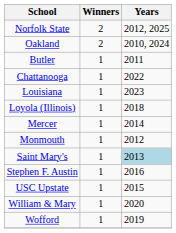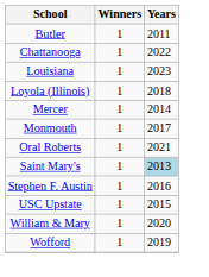- row: Norfolk State | 2 | 2012, 2025
- row: Oakland | 2 | 2010, 2024
Monmouth | Years: 2012 -> 2017
+ row: Oral Roberts | 1 | 2021
